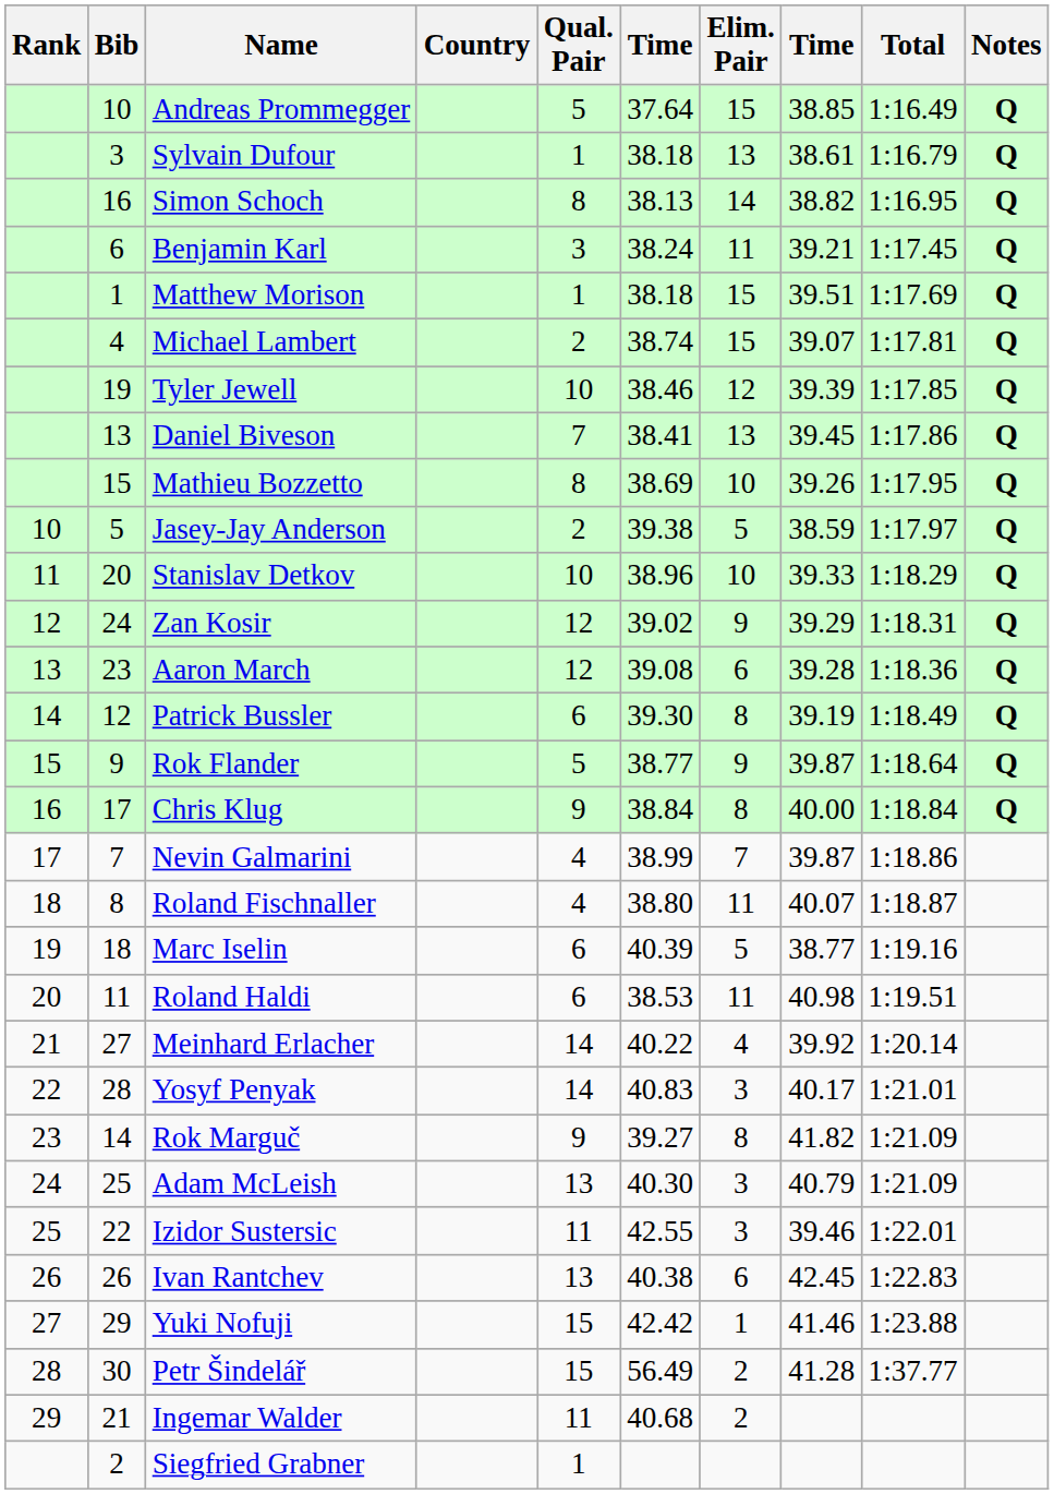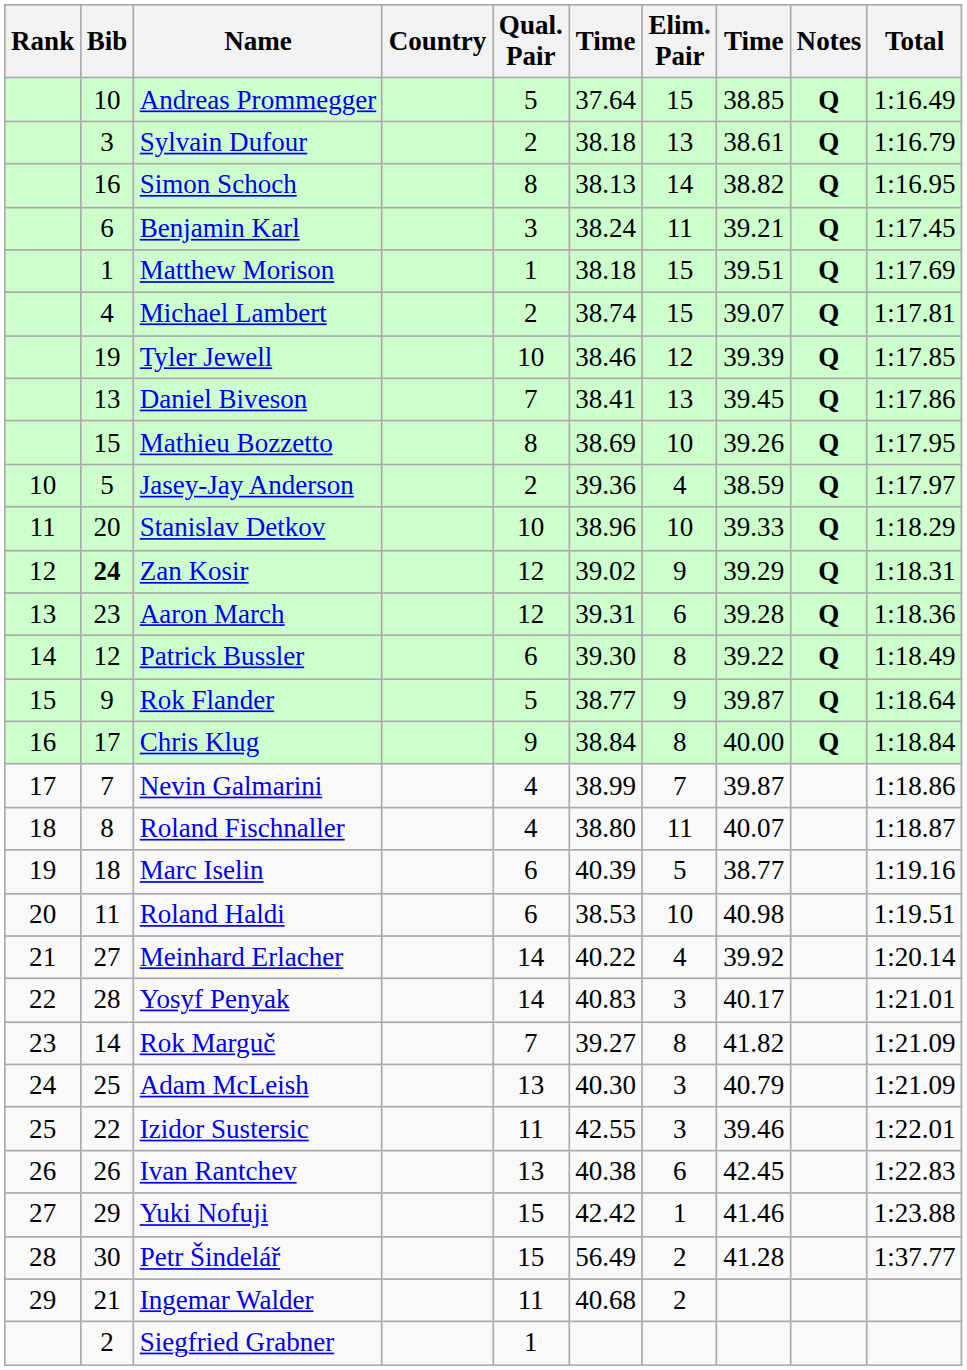columns swapped: Total <-> Notes
Sylvain Dufour | Qual. Pair: 1 -> 2
Jasey-Jay Anderson | column 6: 39.38 -> 39.36
Jasey-Jay Anderson | Elim. Pair: 5 -> 4
Zan Kosir | Bib: normal -> bold
Aaron March | column 6: 39.08 -> 39.31
Patrick Bussler | column 8: 39.19 -> 39.22
Roland Haldi | Elim. Pair: 11 -> 10
Rok Marguč | Qual. Pair: 9 -> 7
